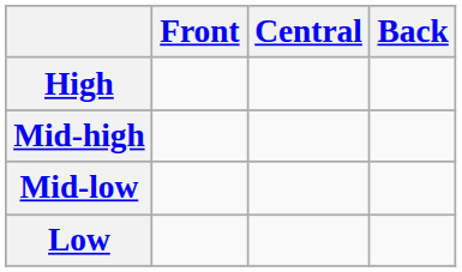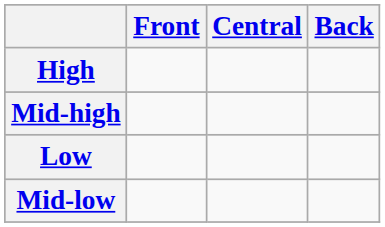rows swapped: Mid-low <-> Low
